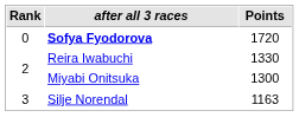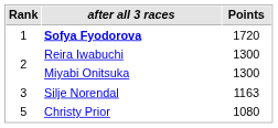Sofya Fyodorova | Rank: 0 -> 1
Reira Iwabuchi | Points: 1330 -> 1300
+ row: 5 | Christy Prior | 1080
